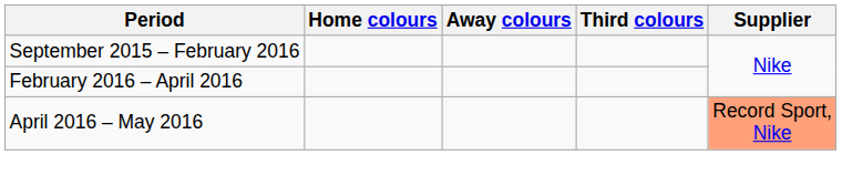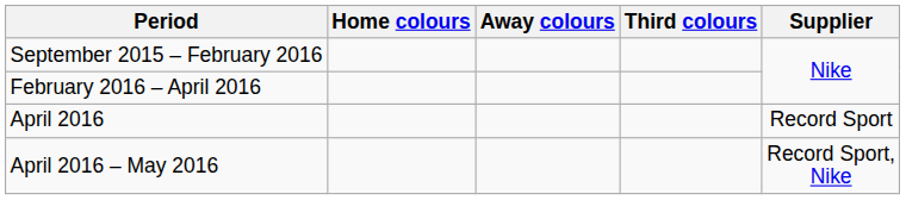+ row: April 2016 | Record Sport
April 2016 – May 2016 | Supplier: lightsalmon background -> no background
